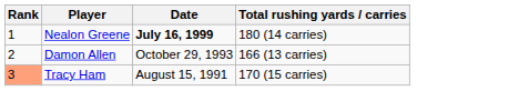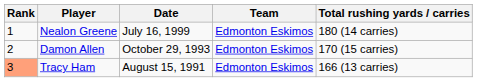+ column: Team | Edmonton Eskimos | Edmonton Eskimos | Edmonton Eskimos
Nealon Greene | Date: bold -> normal
Damon Allen | Total rushing yards / carries: 166 (13 carries) -> 170 (15 carries)
Tracy Ham | Total rushing yards / carries: 170 (15 carries) -> 166 (13 carries)
